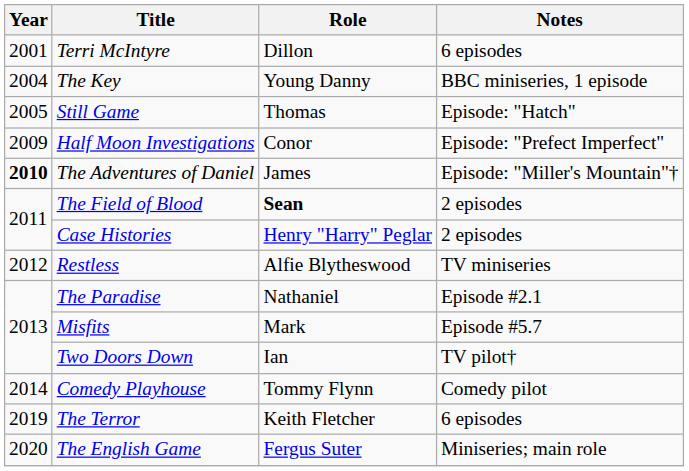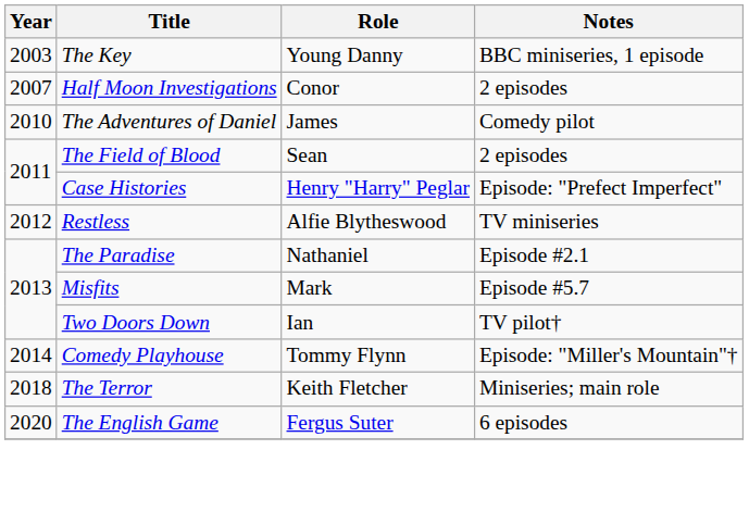- row: 2001 | Terri McIntyre | Dillon | 6 episodes
The Key | Year: 2004 -> 2003
- row: 2005 | Still Game | Thomas | Episode: "Hatch"
Half Moon Investigations | Year: 2009 -> 2007
Half Moon Investigations | Notes: Episode: "Prefect Imperfect" -> 2 episodes
The Adventures of Daniel | Year: bold -> normal
The Adventures of Daniel | Notes: Episode: "Miller's Mountain"† -> Comedy pilot
The Field of Blood | Role: bold -> normal
Case Histories | Notes: 2 episodes -> Episode: "Prefect Imperfect"
Comedy Playhouse | Notes: Comedy pilot -> Episode: "Miller's Mountain"†
The Terror | Year: 2019 -> 2018
The Terror | Notes: 6 episodes -> Miniseries; main role
The English Game | Notes: Miniseries; main role -> 6 episodes
